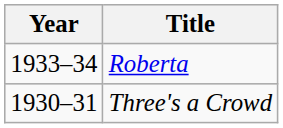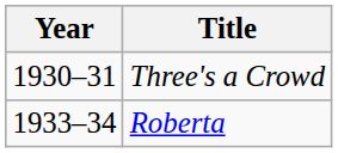rows swapped: Three's a Crowd <-> Roberta
